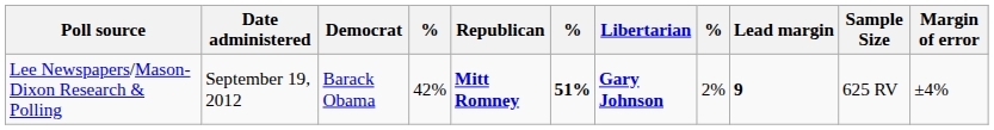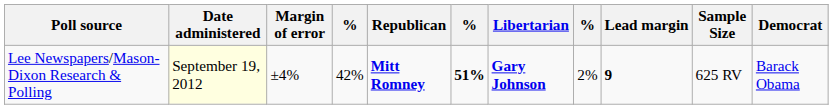columns swapped: Democrat <-> Margin of error
Lee Newspapers/Mason-Dixon Research & Polling | Date administered: no background -> lightyellow background
